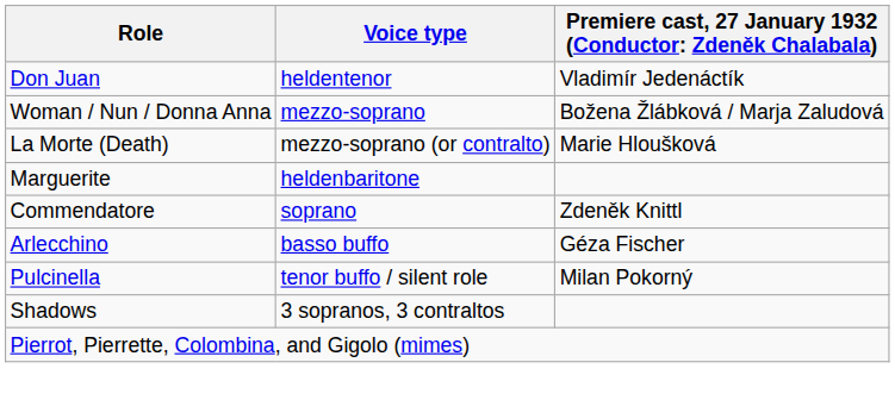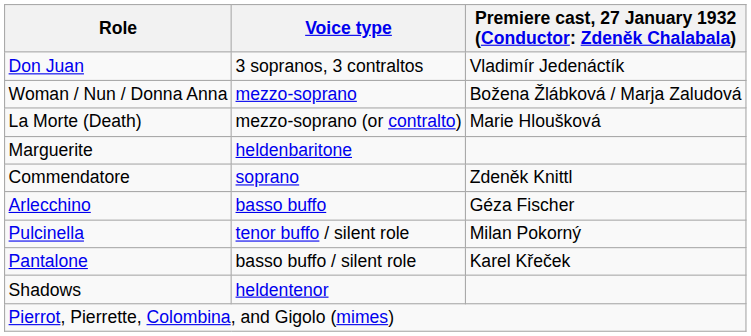Don Juan | Voice type: heldentenor -> 3 sopranos, 3 contraltos
+ row: Pantalone | basso buffo / silent role | Karel Křeček
Shadows | Voice type: 3 sopranos, 3 contraltos -> heldentenor
